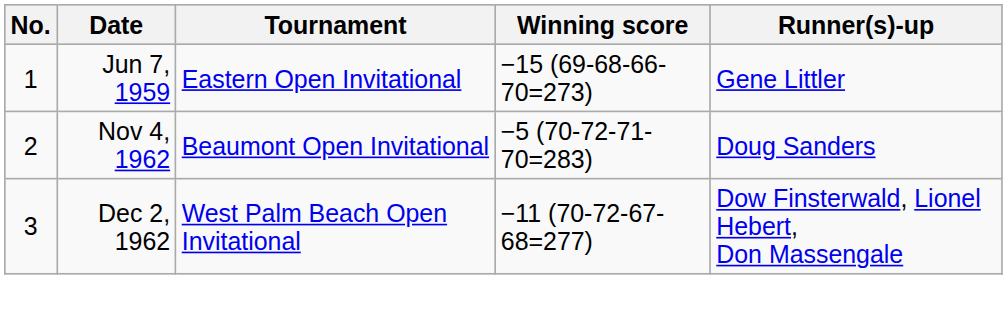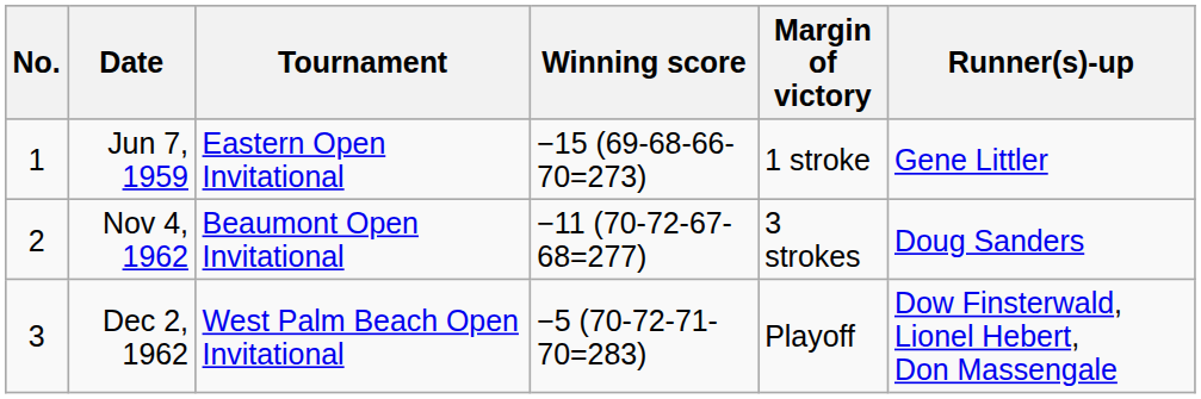+ column: Margin of victory | 1 stroke | 3 strokes | Playoff
Nov 4, 1962 | Winning score: −5 (70-72-71-70=283) -> −11 (70-72-67-68=277)
Dec 2, 1962 | Winning score: −11 (70-72-67-68=277) -> −5 (70-72-71-70=283)
